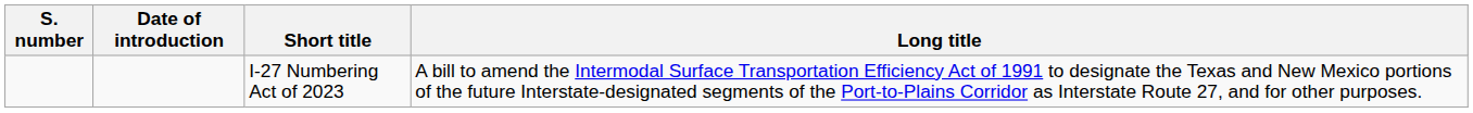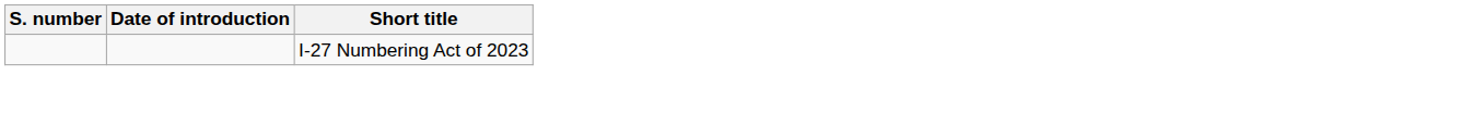- column: Long title | A bill to amend the Intermodal Surface Transportation Efficiency Act of 1991 to designate the Texas and New Mexico portions of the future Interstate-designated segments of the Port-to-Plains Corridor as Interstate Route 27, and for other purposes.
